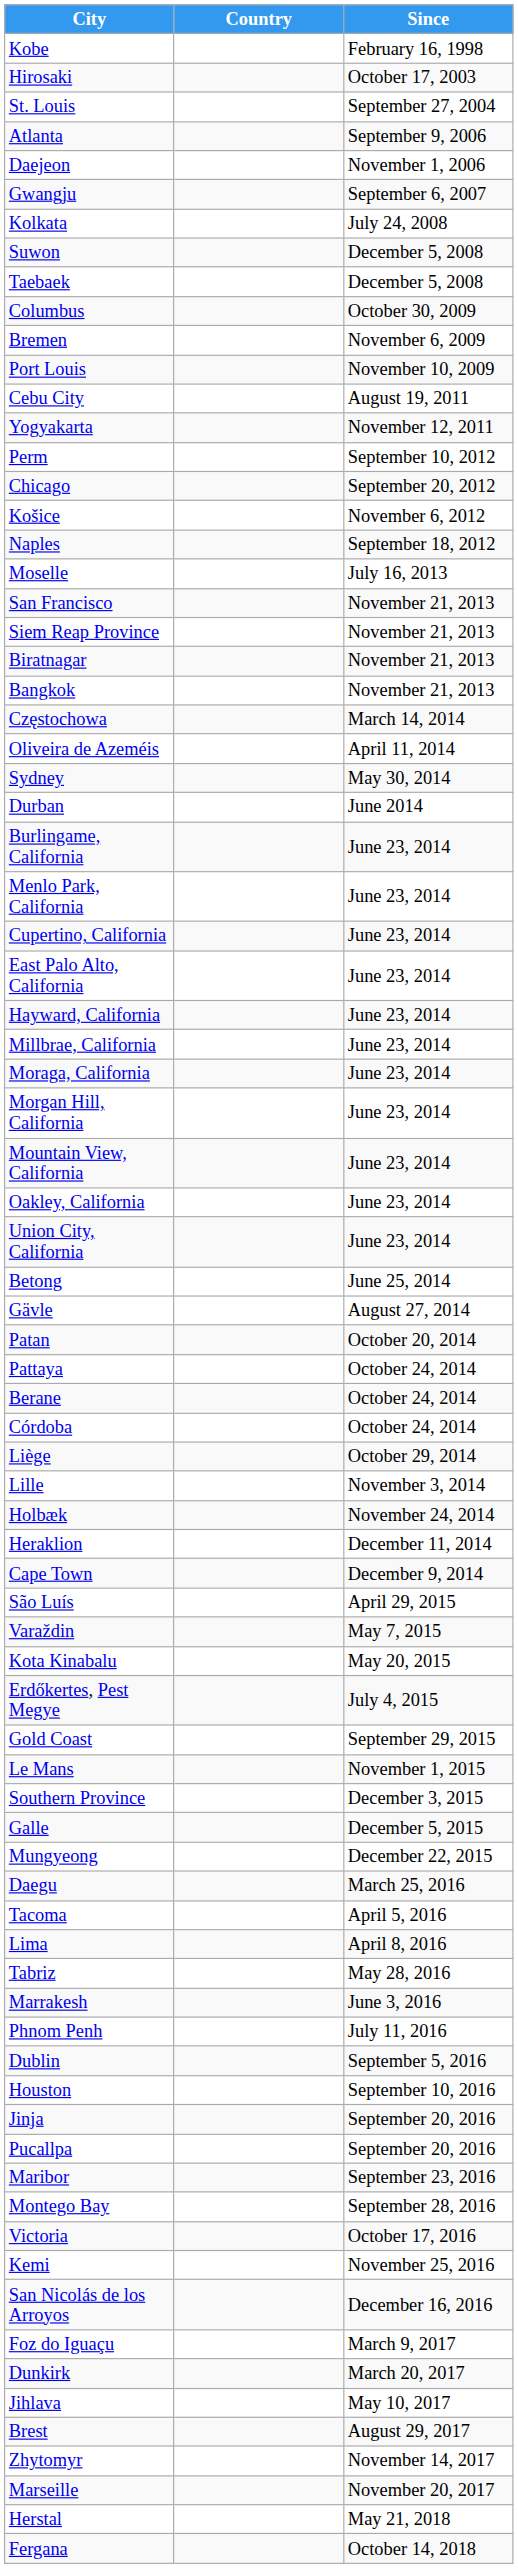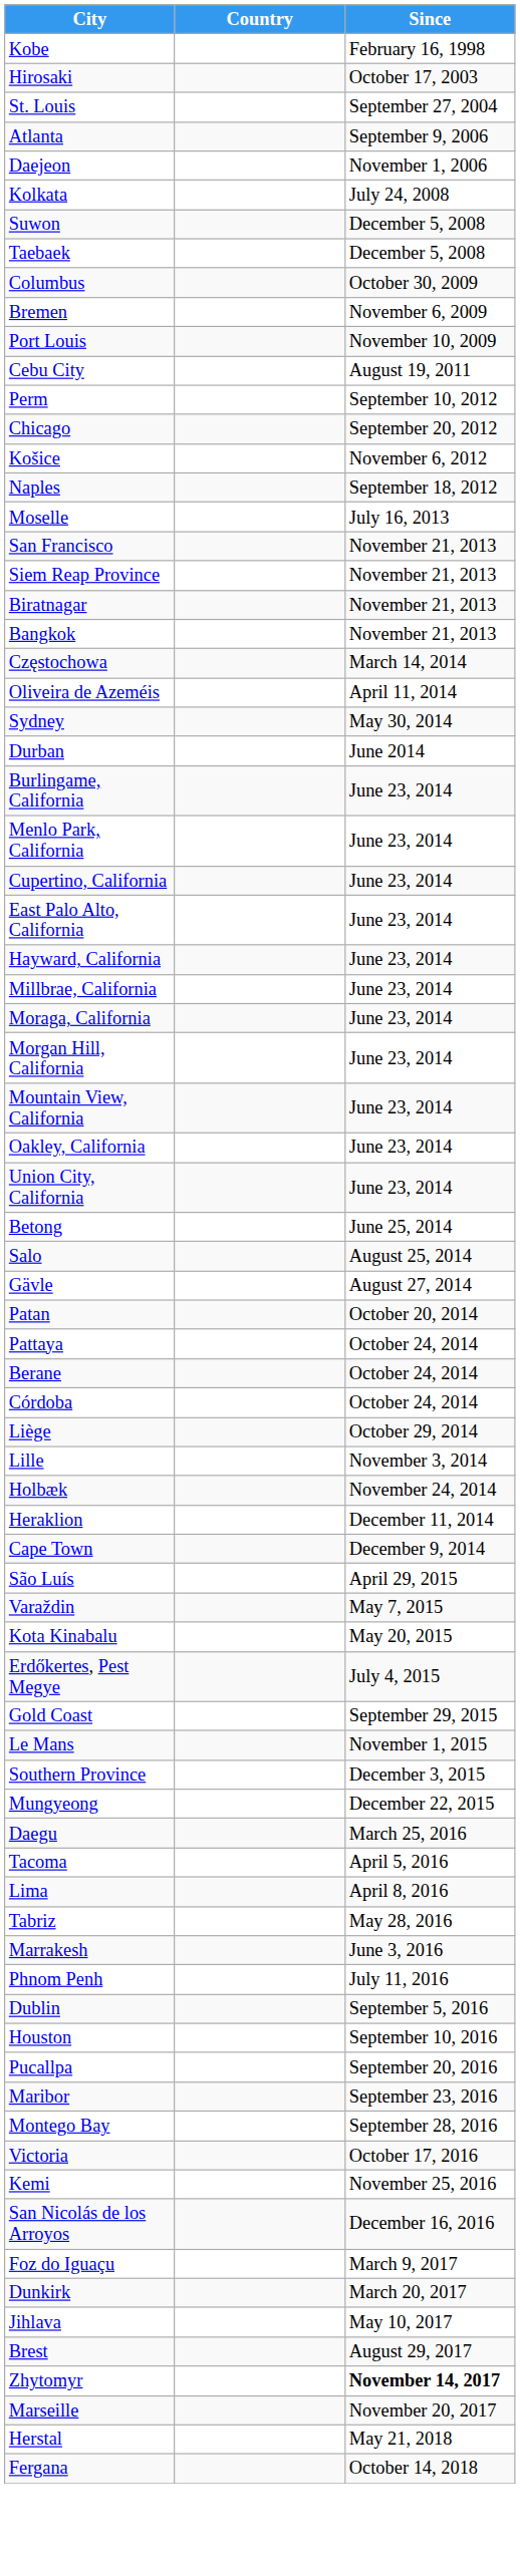- row: Gwangju | September 6, 2007
- row: Yogyakarta | November 12, 2011
+ row: Salo | August 25, 2014
- row: Galle | December 5, 2015
- row: Jinja | September 20, 2016
Zhytomyr | Since: normal -> bold
